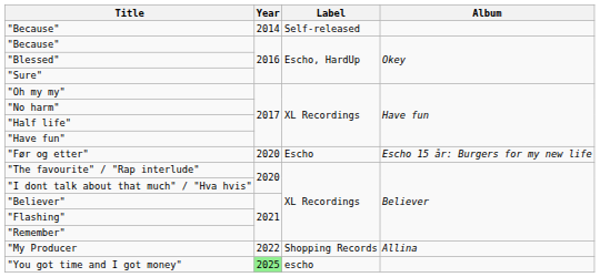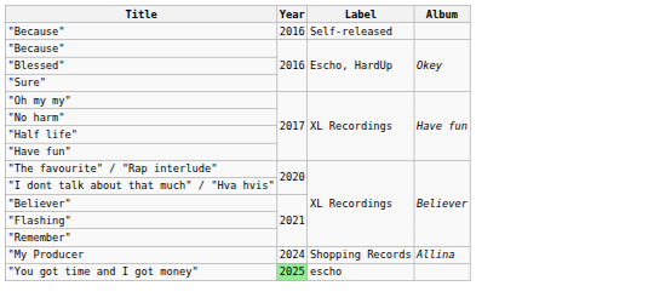"Because" / Self-released | Year: 2014 -> 2016
- row: "Før og etter" | 2020 | Escho | Escho 15 år: Burgers for my new life
"My Producer | Year: 2022 -> 2024
